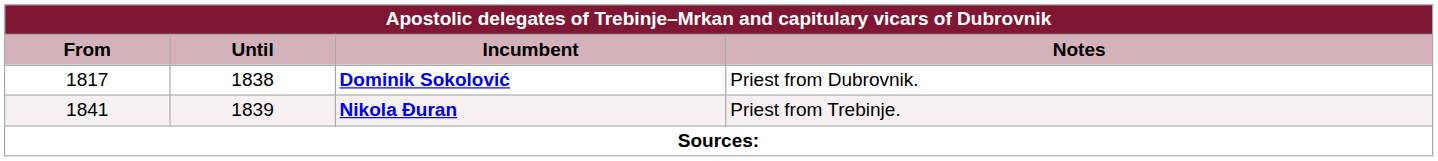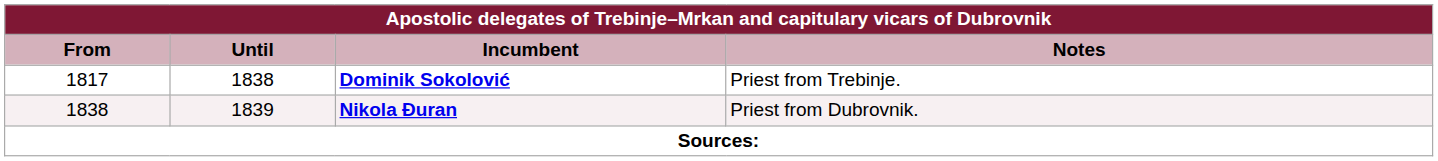Dominik Sokolović | column 4: Priest from Dubrovnik. -> Priest from Trebinje.
Nikola Đuran | column 1: 1841 -> 1838
Nikola Đuran | column 4: Priest from Trebinje. -> Priest from Dubrovnik.
